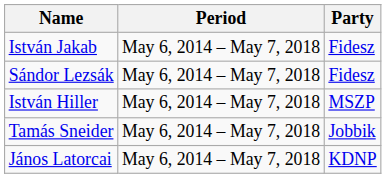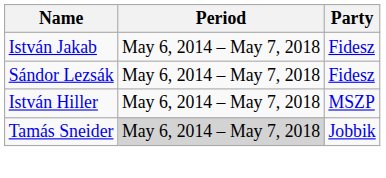Tamás Sneider | Period: no background -> lightgrey background
- row: János Latorcai | May 6, 2014 – May 7, 2018 | KDNP
